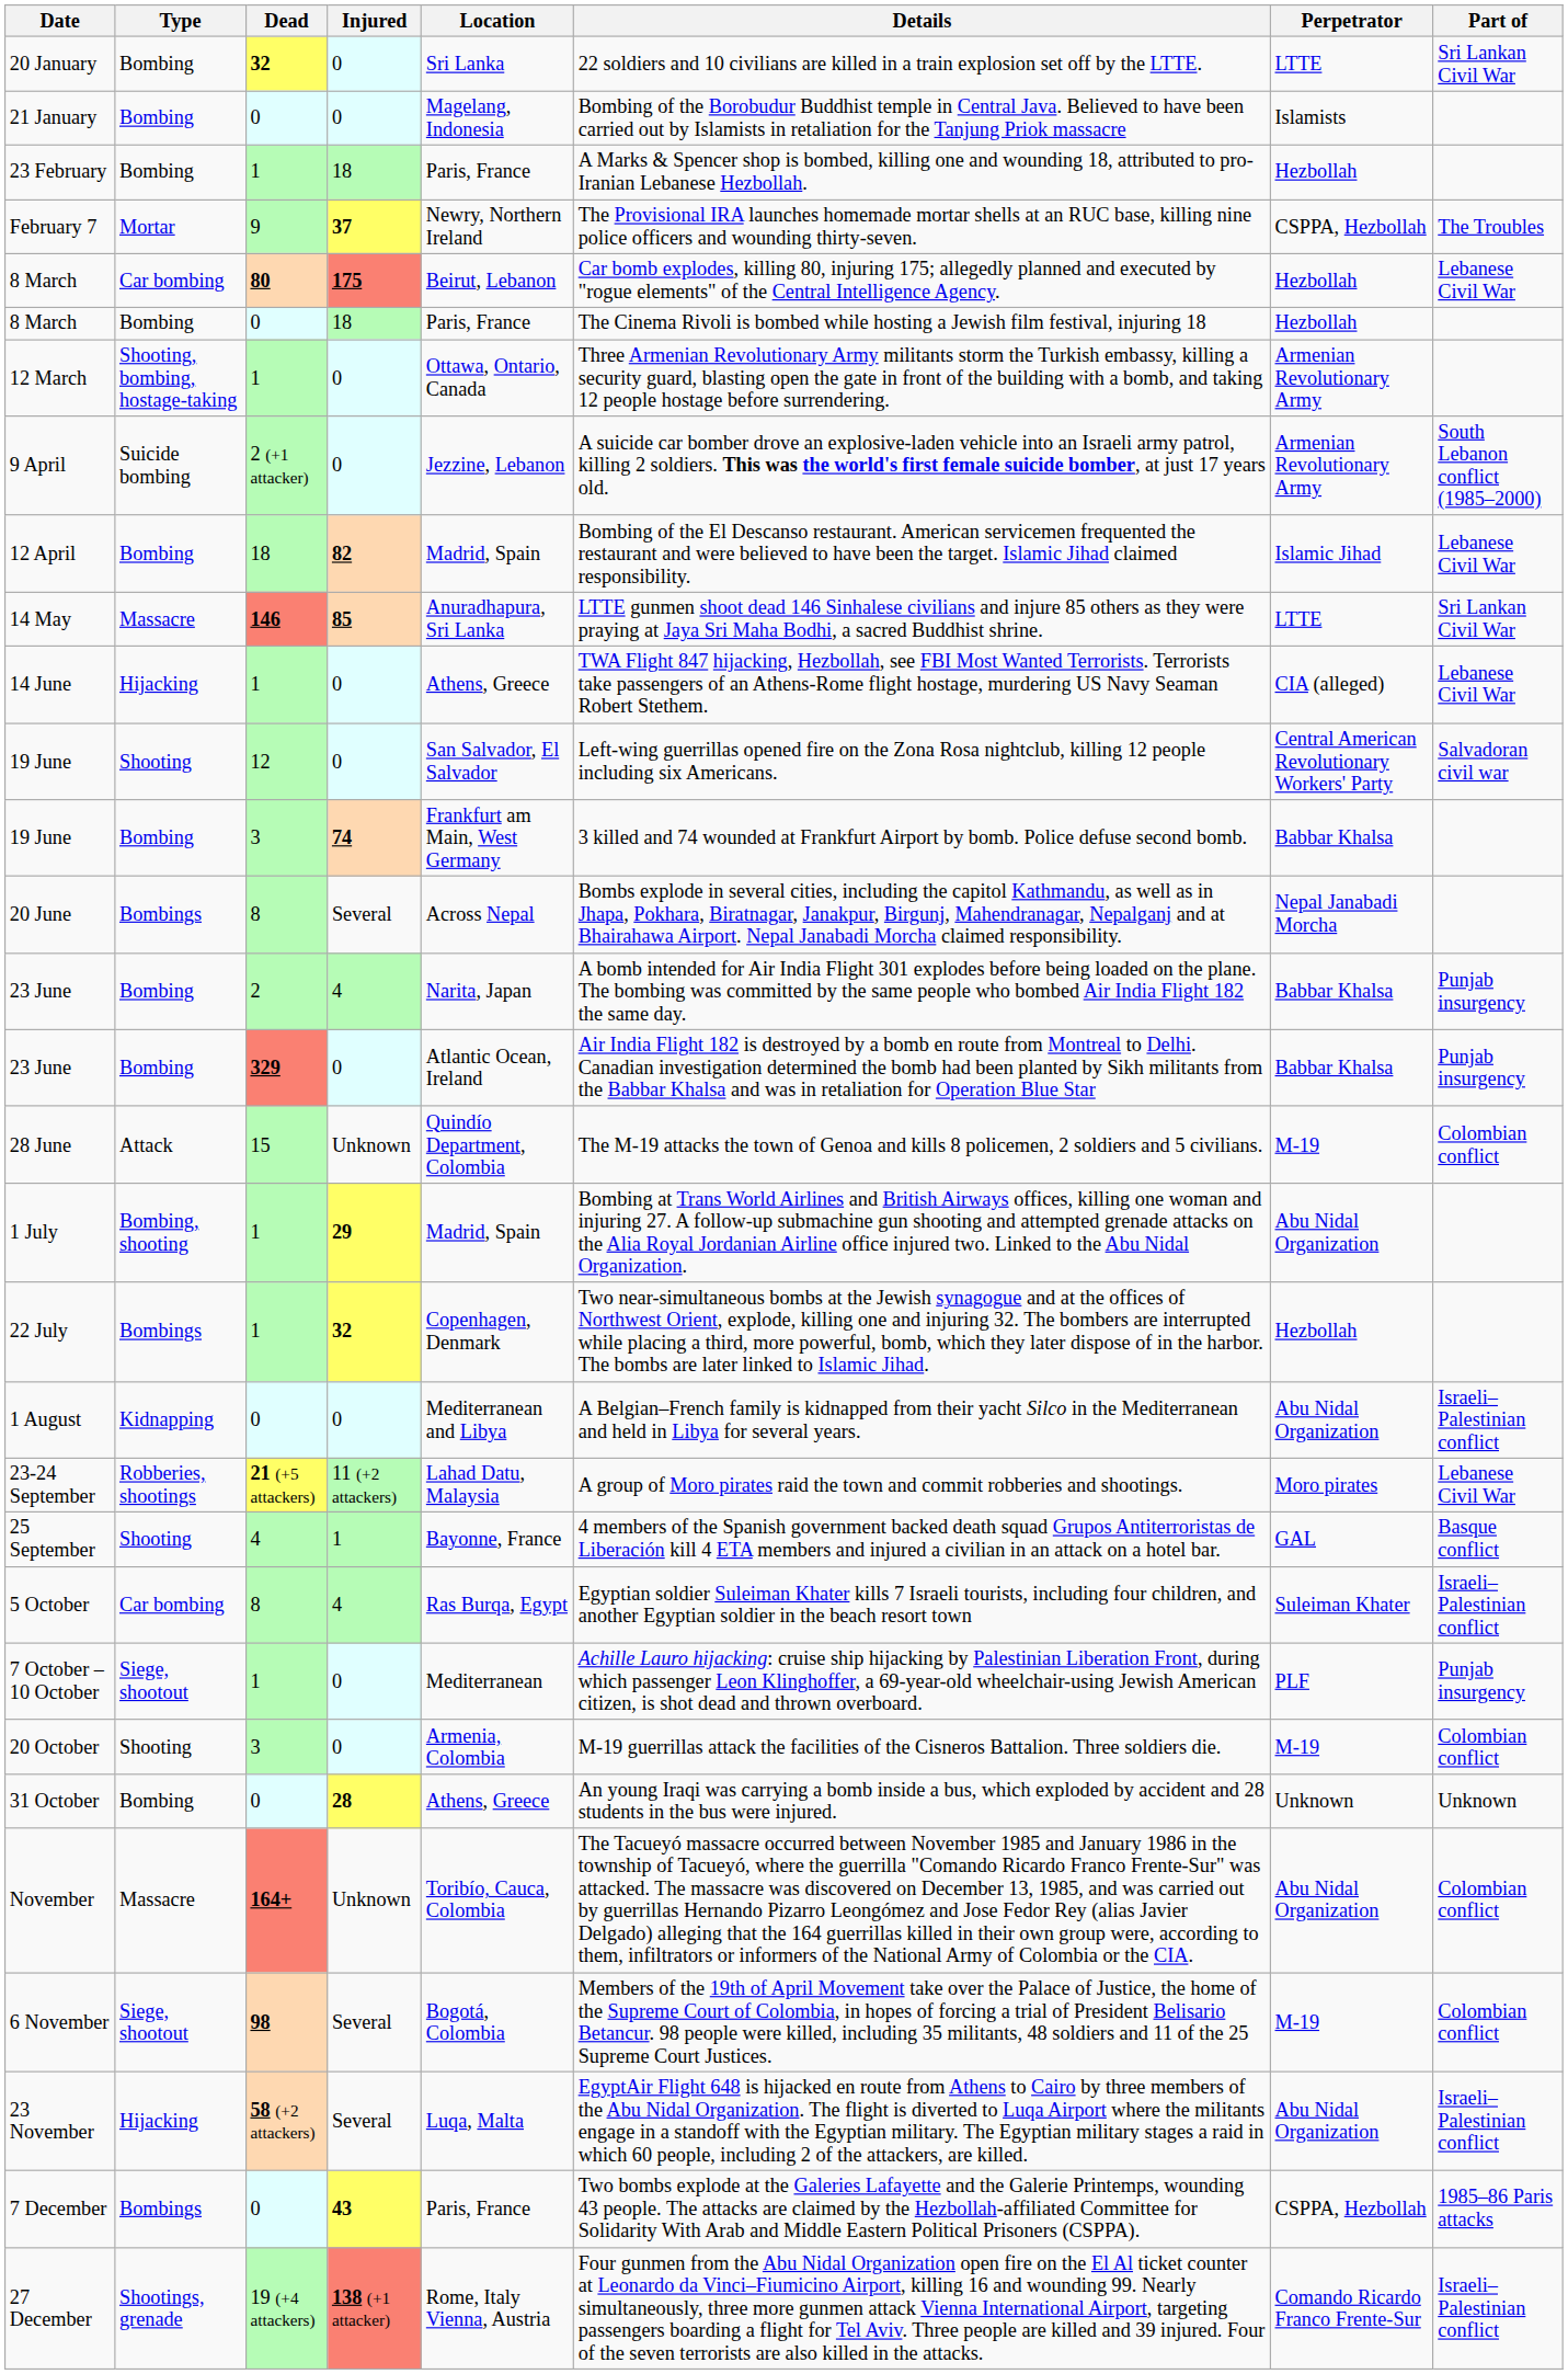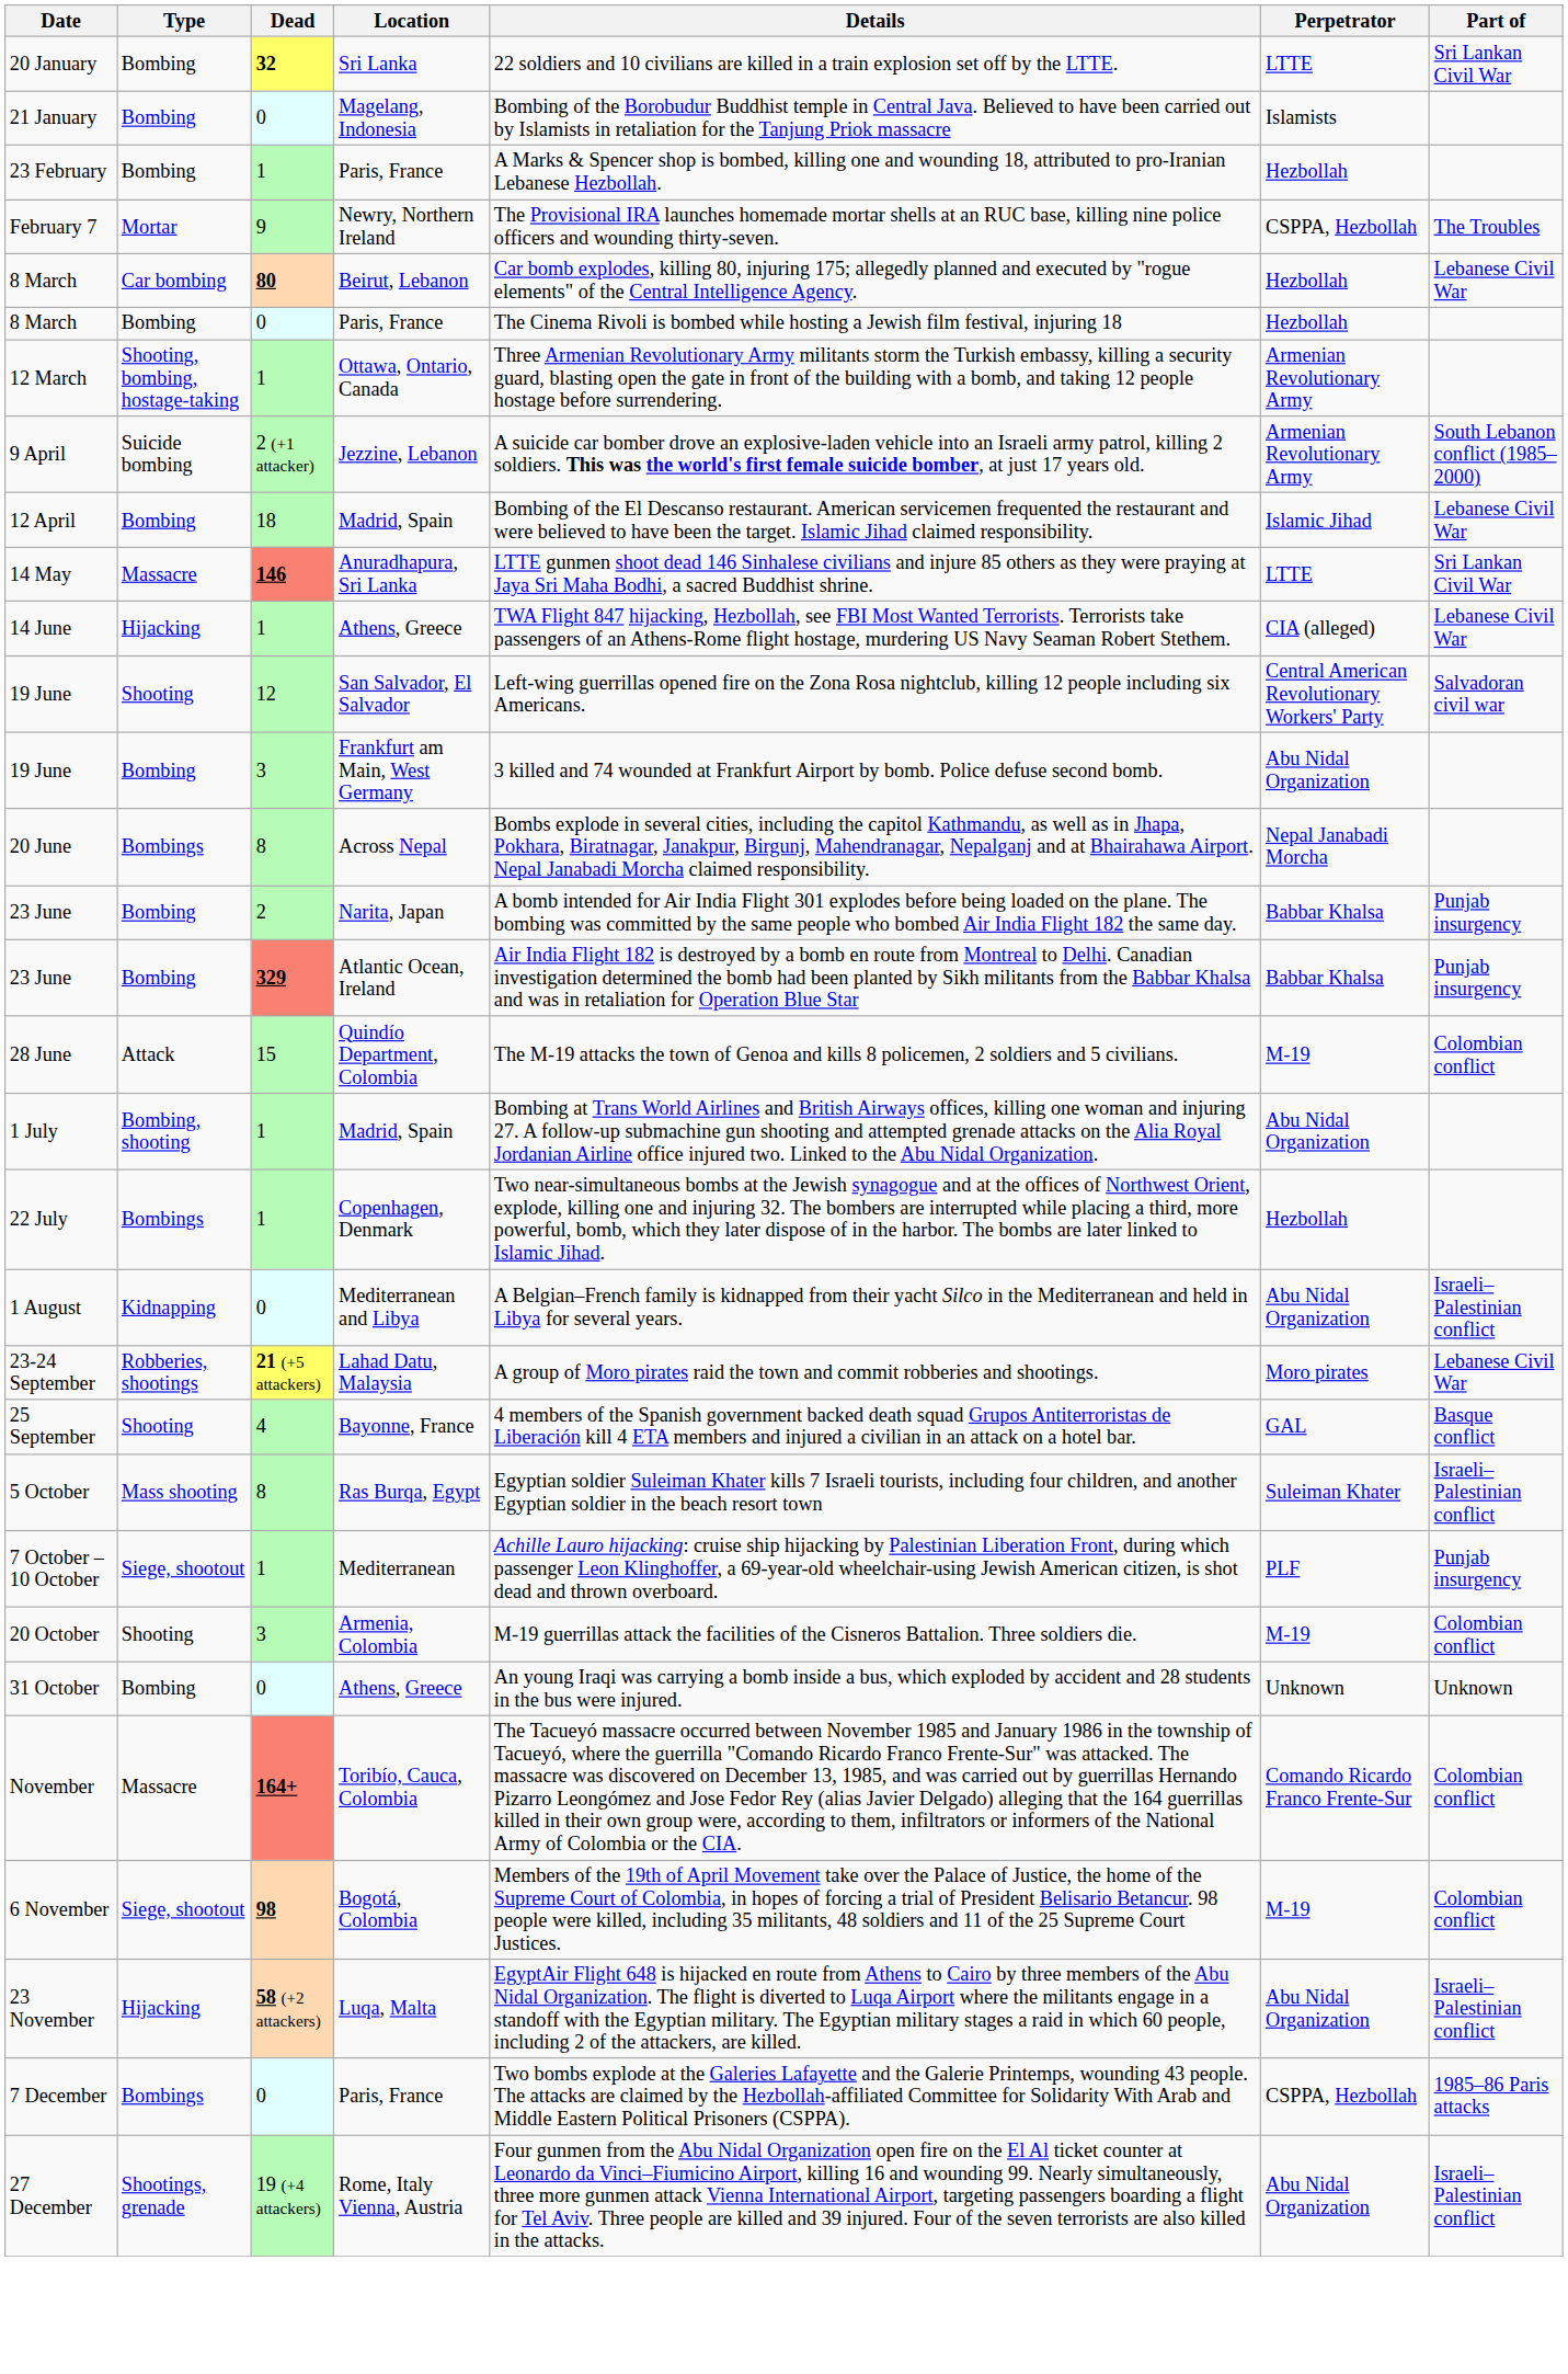- column: Injured | 0 | 0 | 18 | 37 | 175 | 18 | 0 | 0 | 82 | 85 | 0 | 0 | 74 | Several | 4 | 0 | Unknown | 29 | 32 | 0 | 11 (+2 attackers) | 1 | 4 | 0 | 0 | 28 | Unknown | Several | Several | 43 | 138 (+1 attacker)
19 June / 3 | Perpetrator: Babbar Khalsa -> Abu Nidal Organization
5 October | Type: Car bombing -> Mass shooting
November | Perpetrator: Abu Nidal Organization -> Comando Ricardo Franco Frente-Sur
27 December | Perpetrator: Comando Ricardo Franco Frente-Sur -> Abu Nidal Organization
